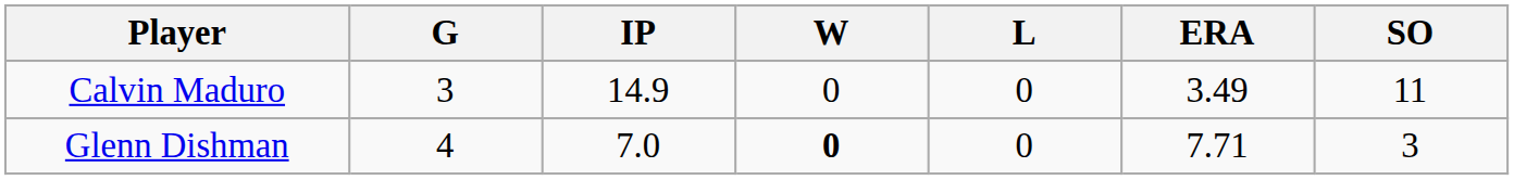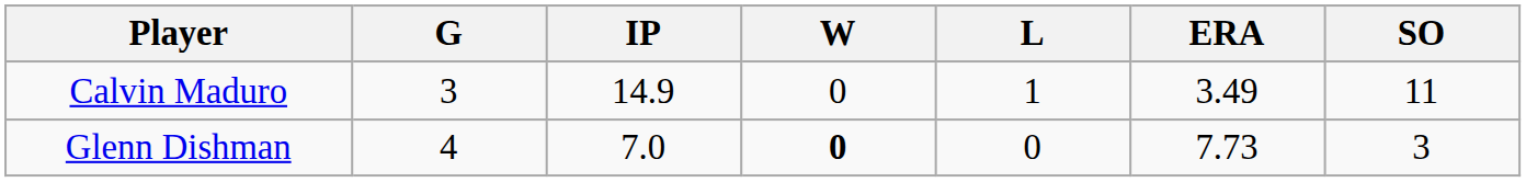Calvin Maduro | L: 0 -> 1
Glenn Dishman | ERA: 7.71 -> 7.73
